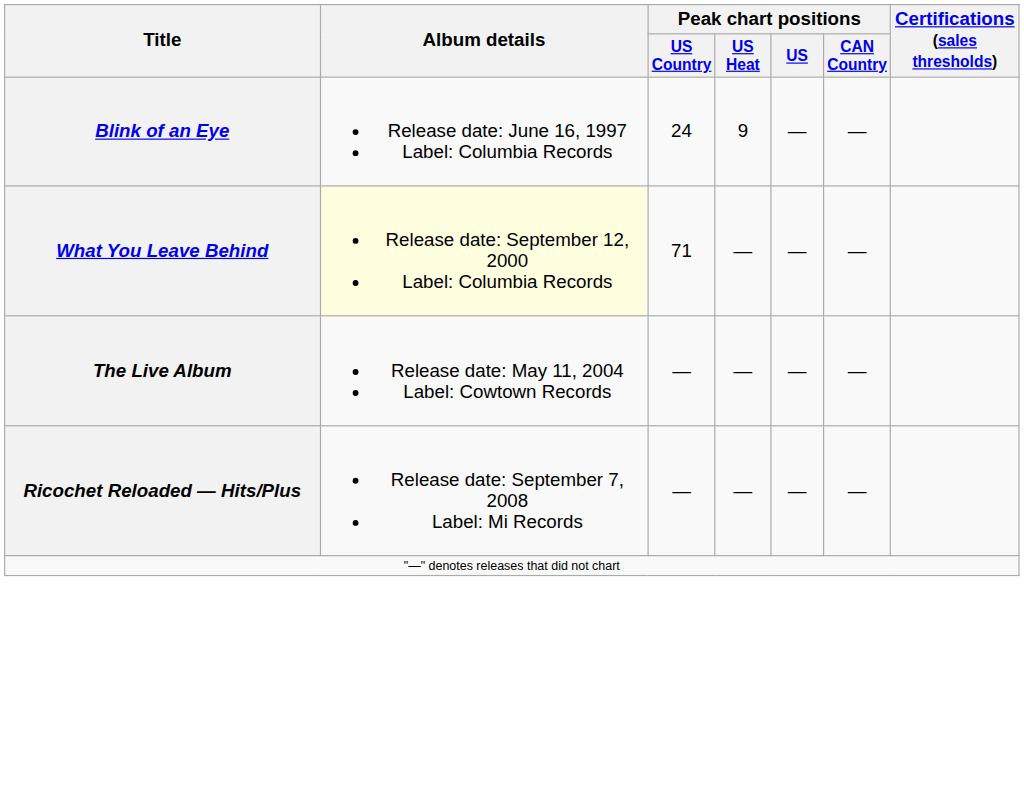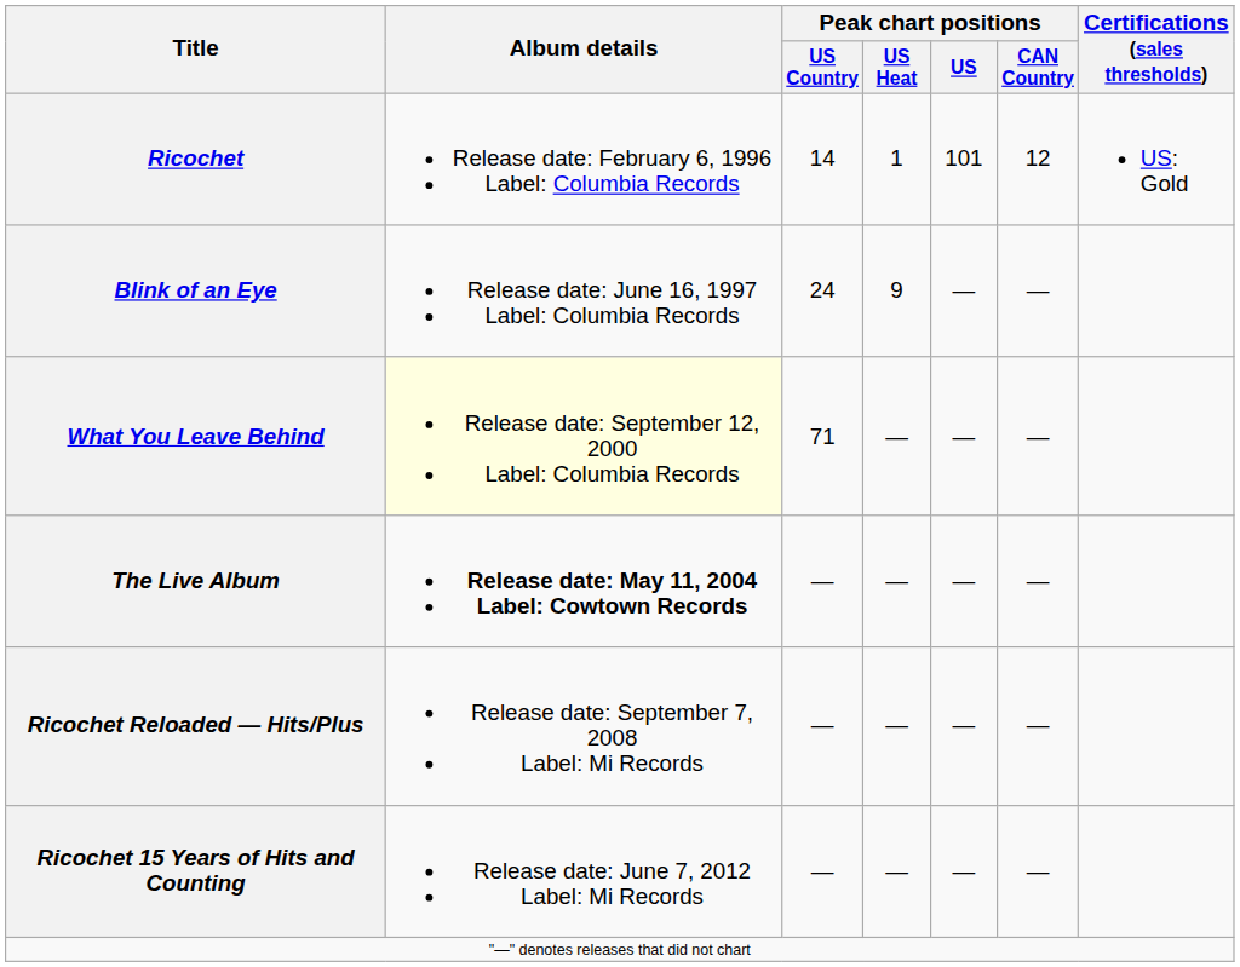+ row: Ricochet | Release date: February 6, 1996 Label: Columbia Records | 14 | 1 | 101 | 12 | US: Gold
The Live Album | Album details: normal -> bold
+ row: Ricochet 15 Years of Hits and Counting | Release date: June 7, 2012 Label: Mi Records | — | — | — | —
